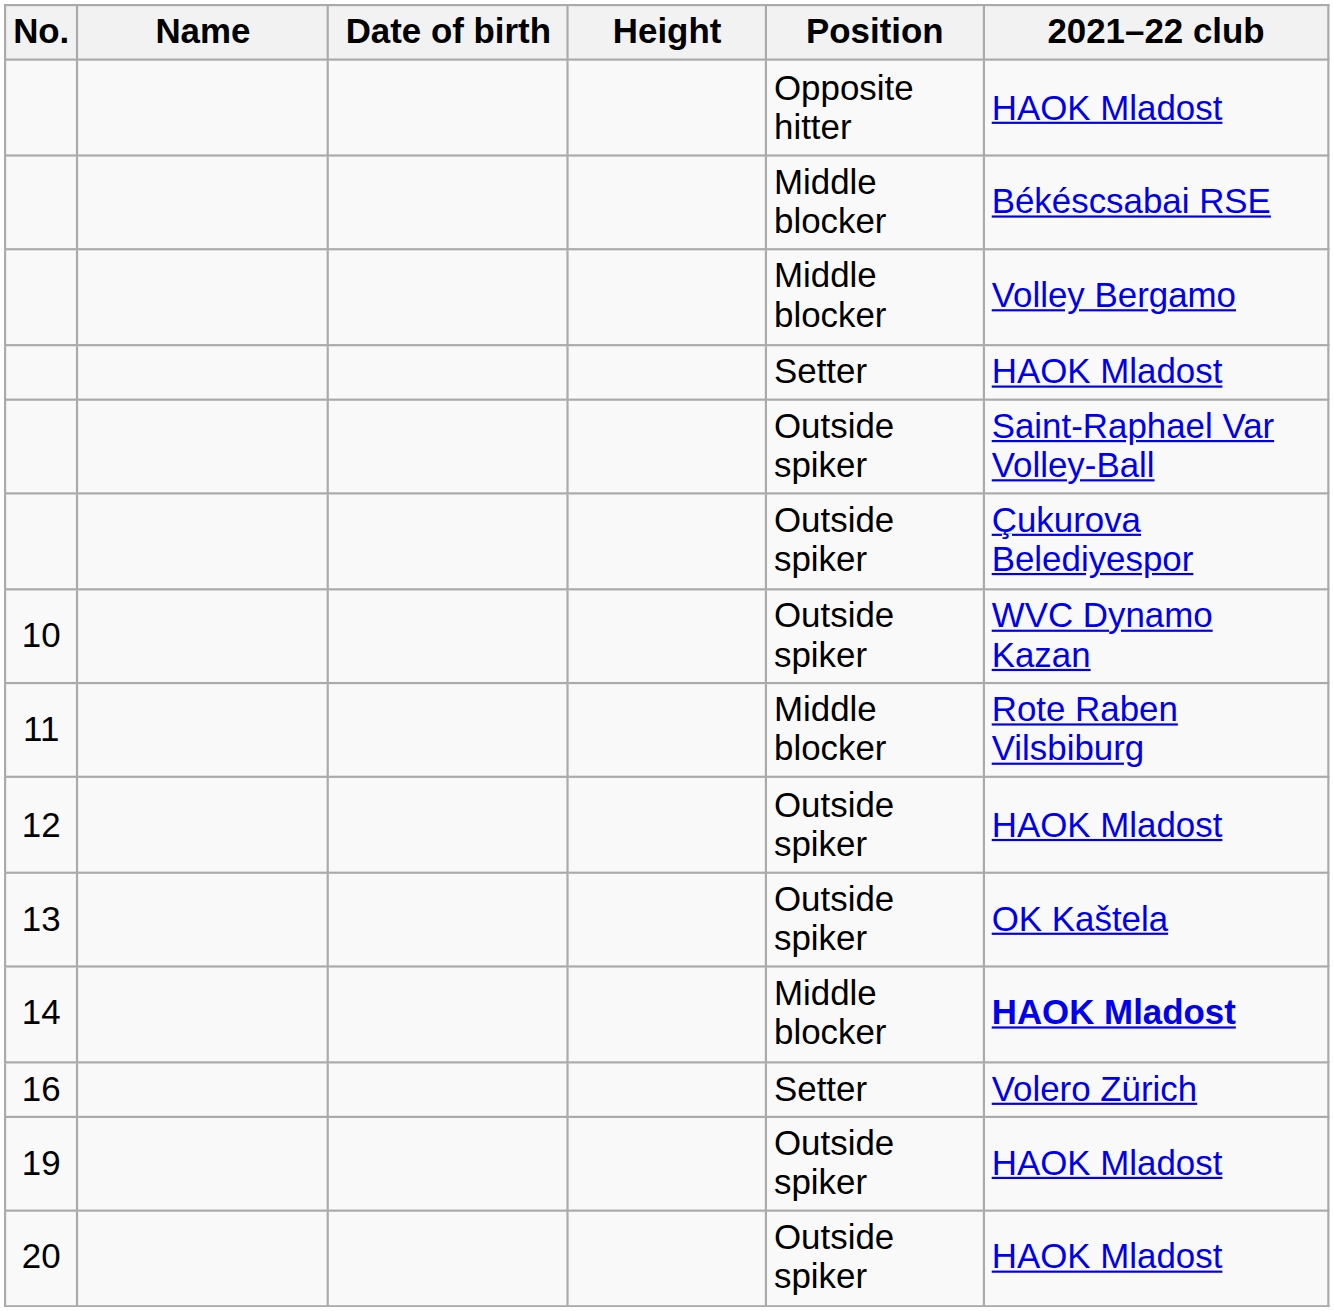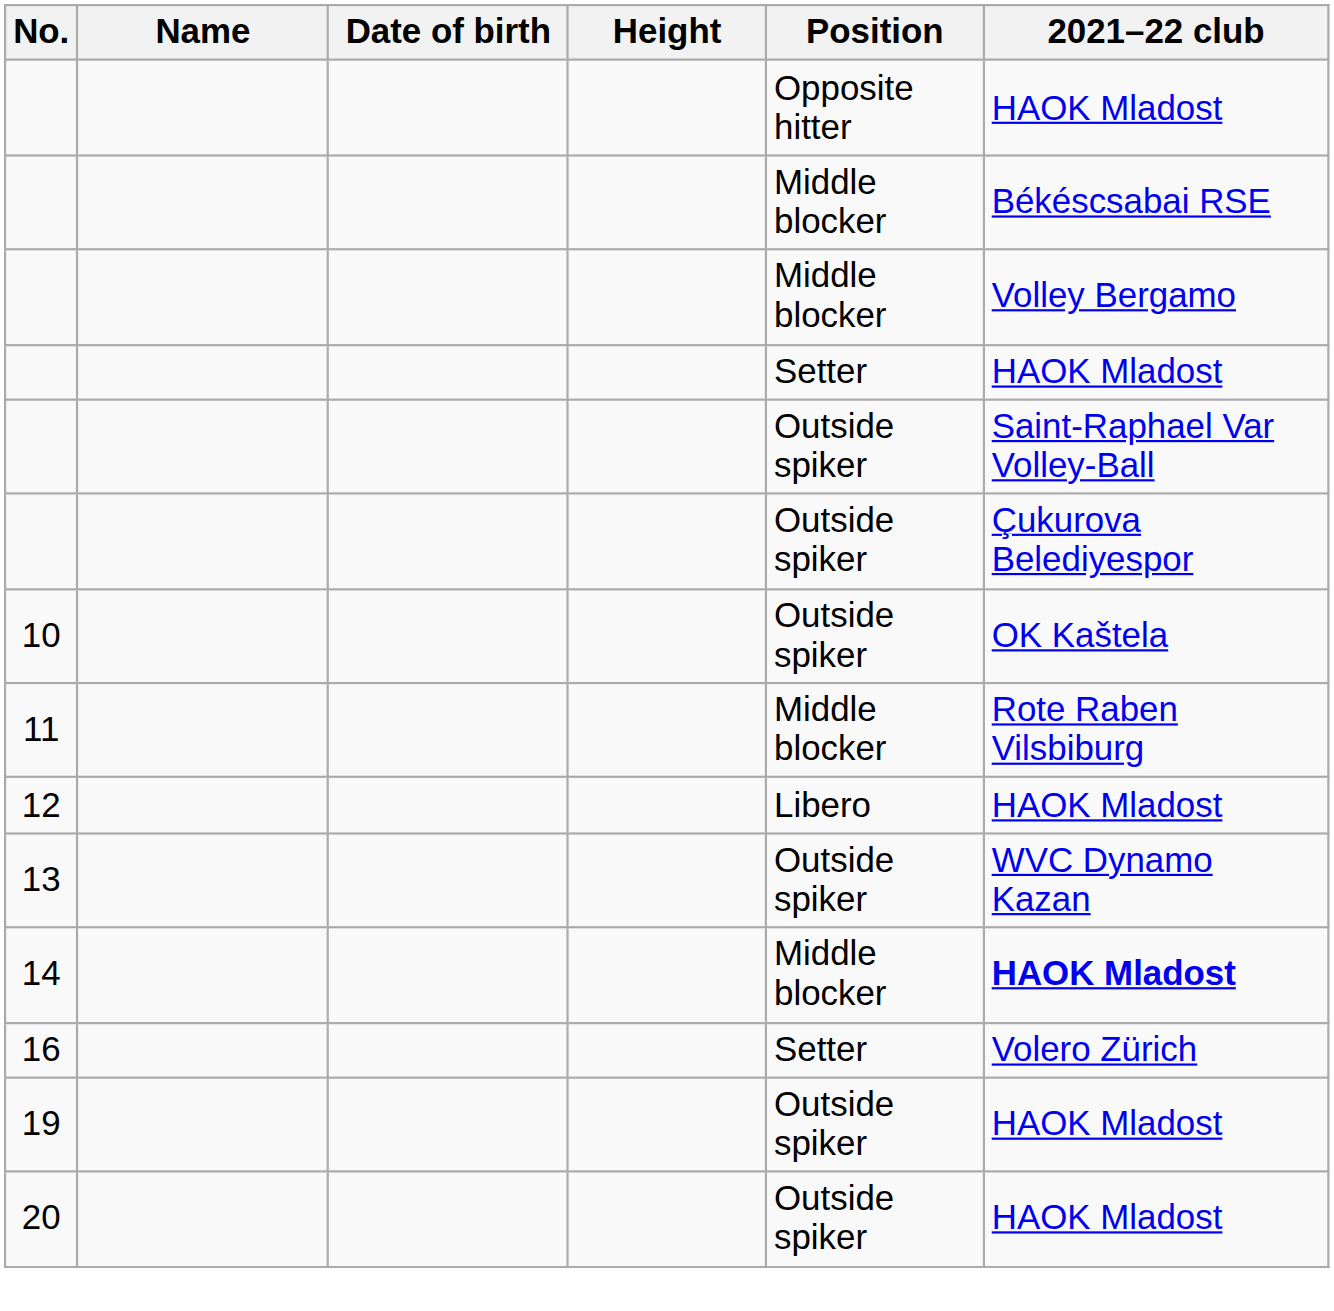10 | 2021–22 club: WVC Dynamo Kazan -> OK Kaštela
12 | Position: Outside spiker -> Libero
13 | 2021–22 club: OK Kaštela -> WVC Dynamo Kazan
